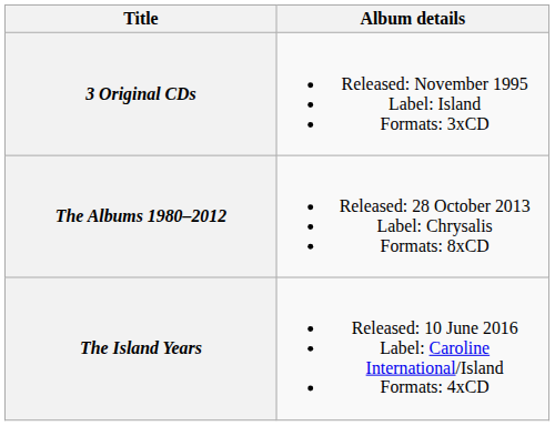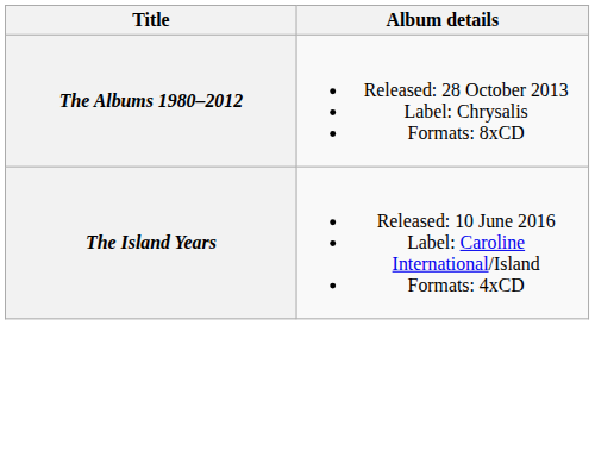- row: 3 Original CDs | Released: November 1995 Label: Island Formats: 3xCD
